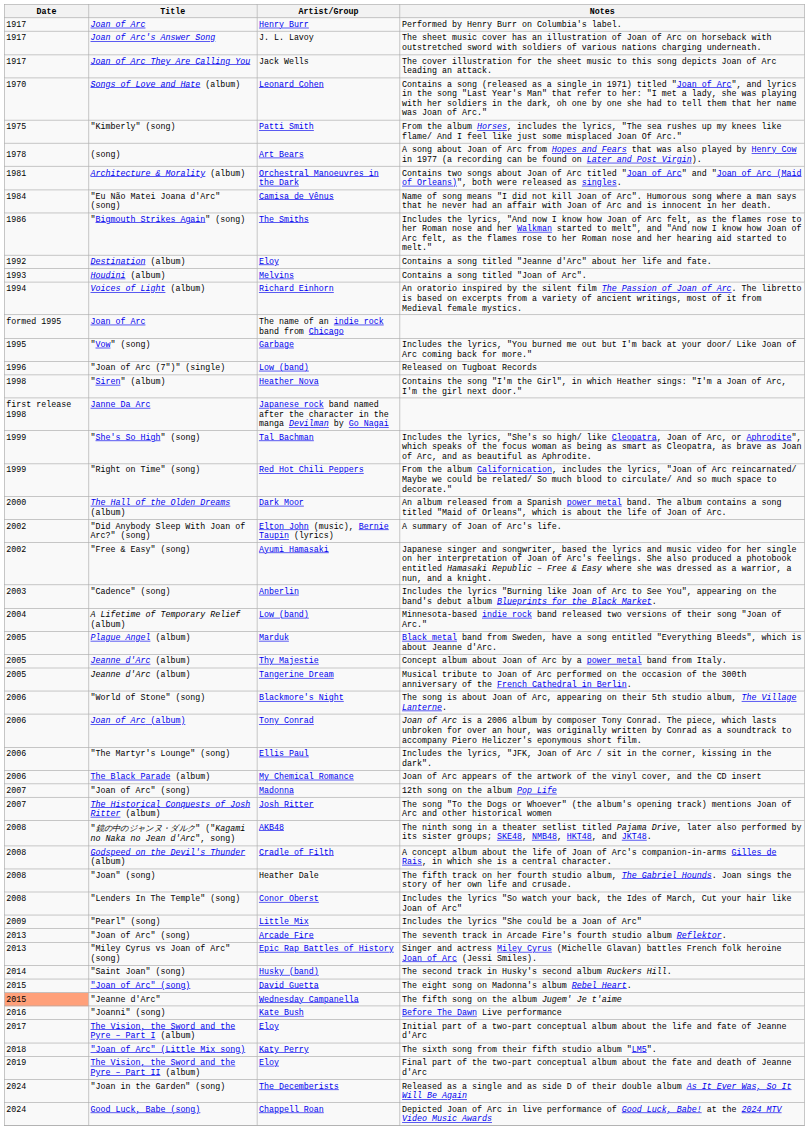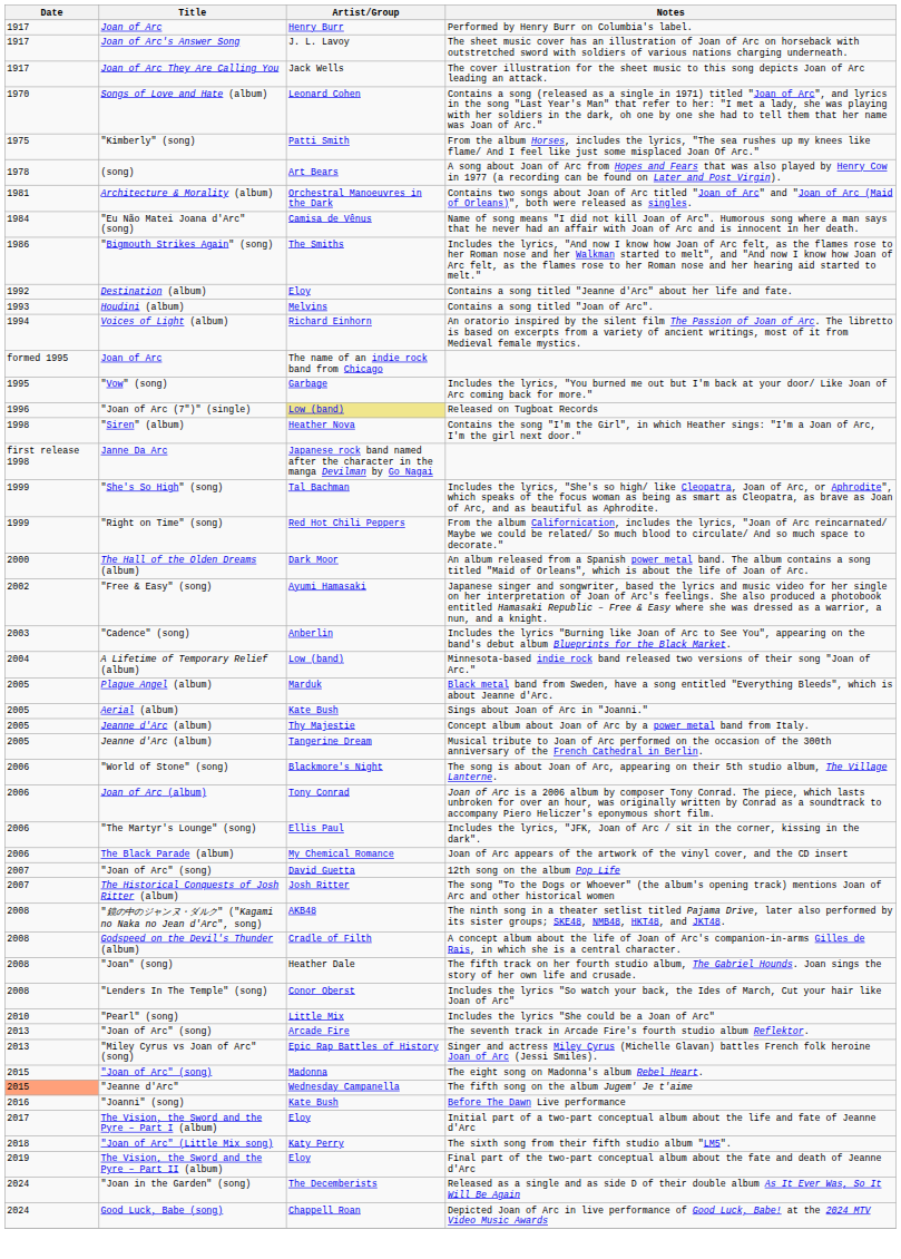Released on Tugboat Records | Artist/Group: no background -> khaki background
- row: 2002 | "Did Anybody Sleep With Joan of Arc?" (song) | Elton John (music), Bernie Taupin (lyrics) | A summary of Joan of Arc's life.
+ row: 2005 | Aerial (album) | Kate Bush | Sings about Joan of Arc in "Joanni."
12th song on the album Pop Life | Artist/Group: Madonna -> David Guetta
Includes the lyrics "She could be a Joan of Arc" | Date: 2009 -> 2010
- row: 2014 | "Saint Joan" (song) | Husky (band) | The second track in Husky's second album Ruckers Hill.
The eight song on Madonna's album Rebel Heart. | Artist/Group: David Guetta -> Madonna
